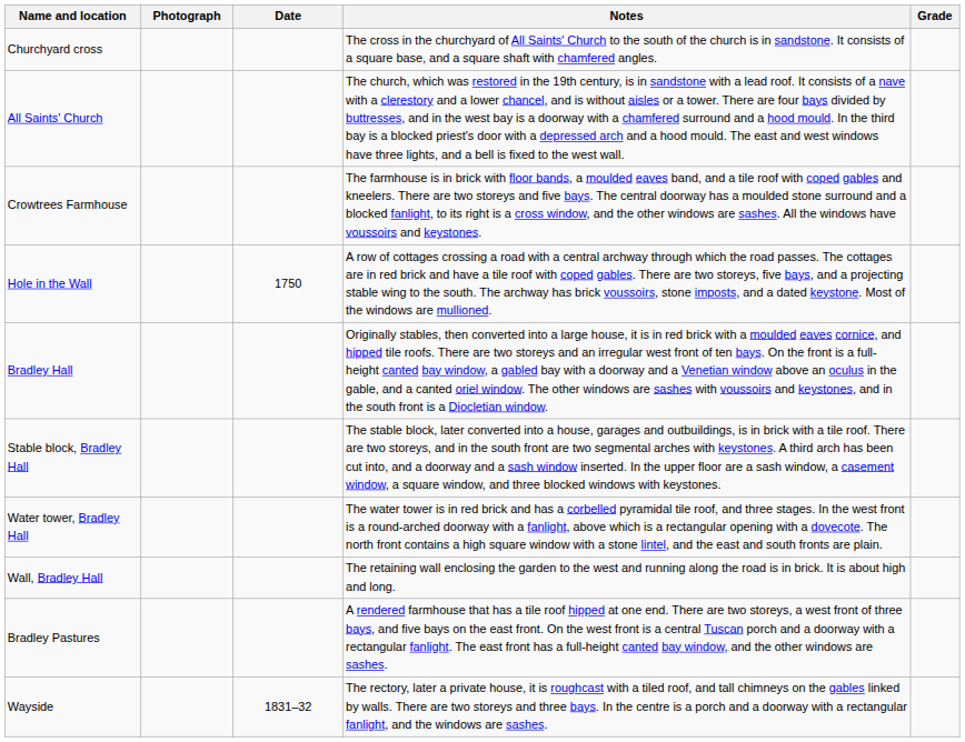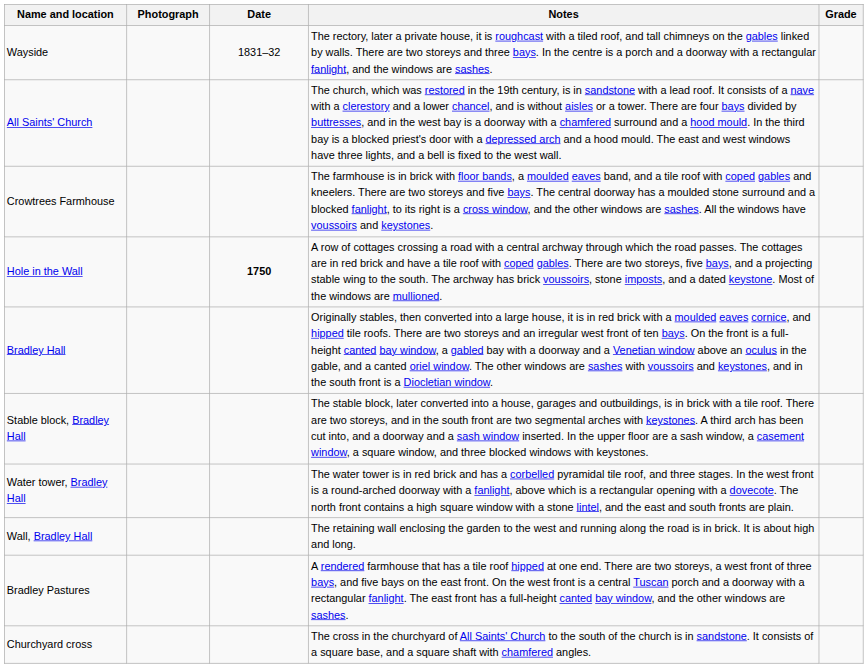rows swapped: Churchyard cross <-> Wayside
Hole in the Wall | Date: normal -> bold
